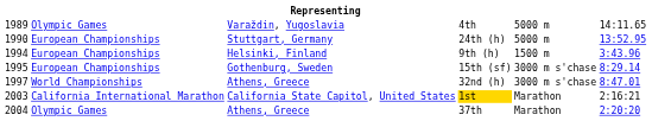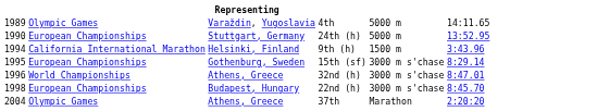9th (h) | column 2: European Championships -> California International Marathon
32nd (h) | column 1: 1997 -> 1996
+ row: 1998 | European Championships | Budapest, Hungary | 22nd (h) | 3000 m s'chase | 8:45.70
- row: 2003 | California International Marathon | California State Capitol, United States | 1st | Marathon | 2:16:21
